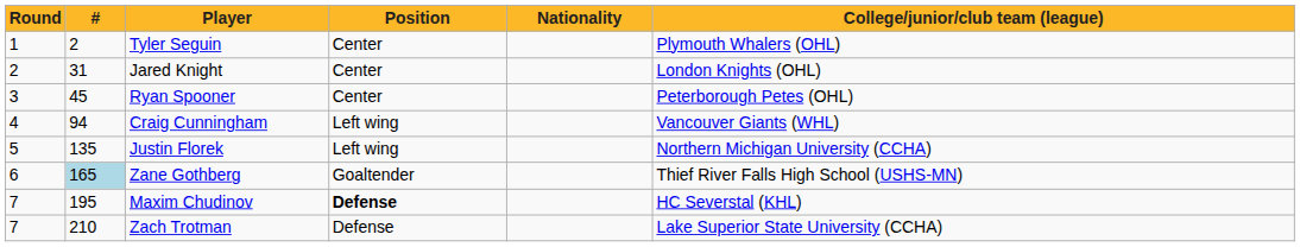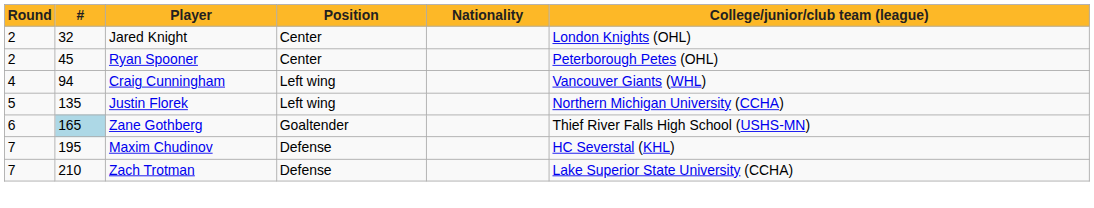- row: 1 | 2 | Tyler Seguin | Center | Plymouth Whalers (OHL)
Jared Knight | #: 31 -> 32
Ryan Spooner | Round: 3 -> 2
Maxim Chudinov | Position: bold -> normal
